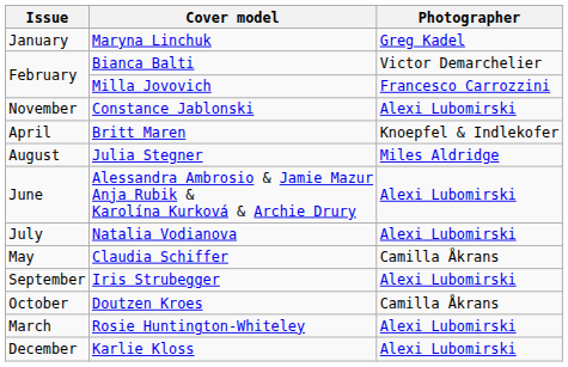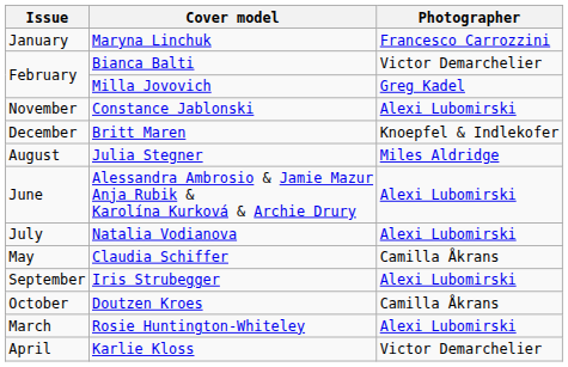Maryna Linchuk | Photographer: Greg Kadel -> Francesco Carrozzini
Milla Jovovich | Photographer: Francesco Carrozzini -> Greg Kadel
Britt Maren | Issue: April -> December
Karlie Kloss | Issue: December -> April
Karlie Kloss | Photographer: Alexi Lubomirski -> Victor Demarchelier
